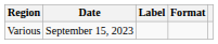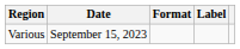columns swapped: Format <-> Label
